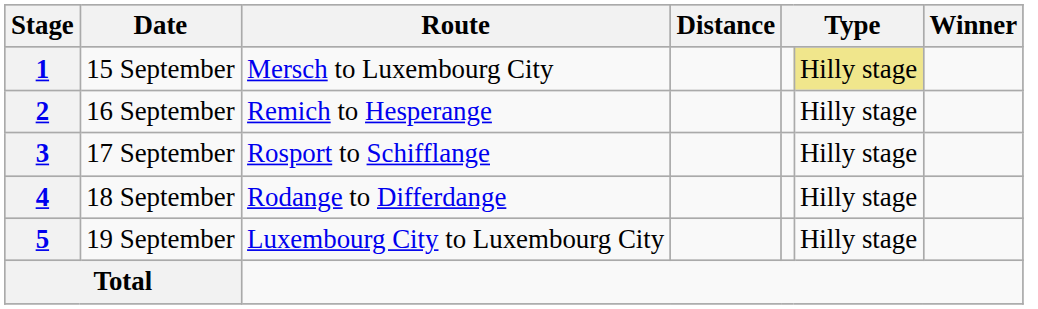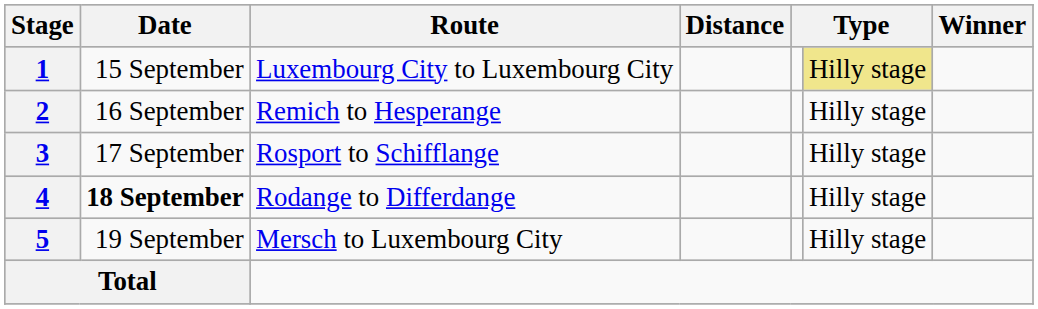1 | Route: Mersch to Luxembourg City -> Luxembourg City to Luxembourg City
4 | Date: normal -> bold
5 | Route: Luxembourg City to Luxembourg City -> Mersch to Luxembourg City
